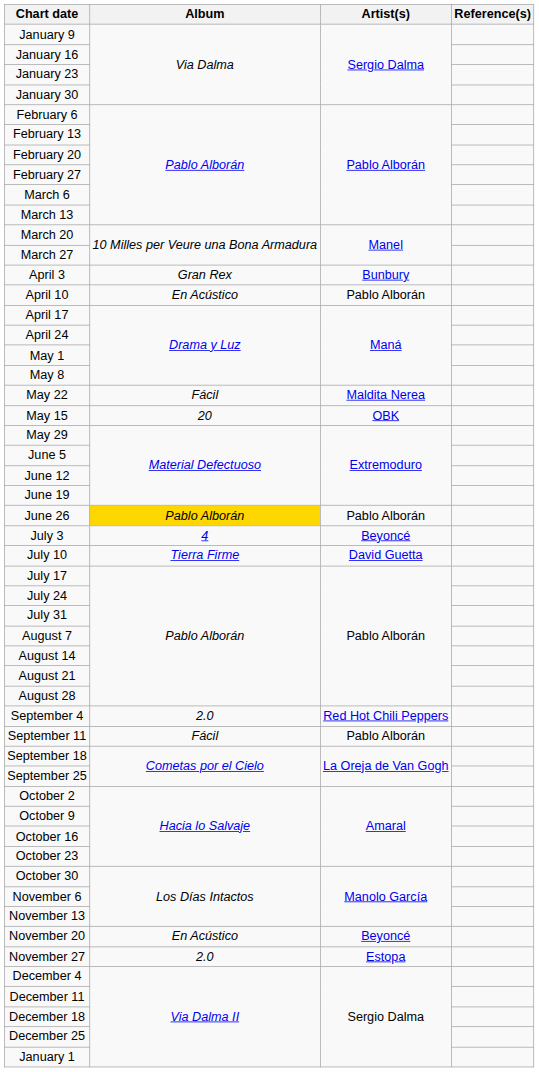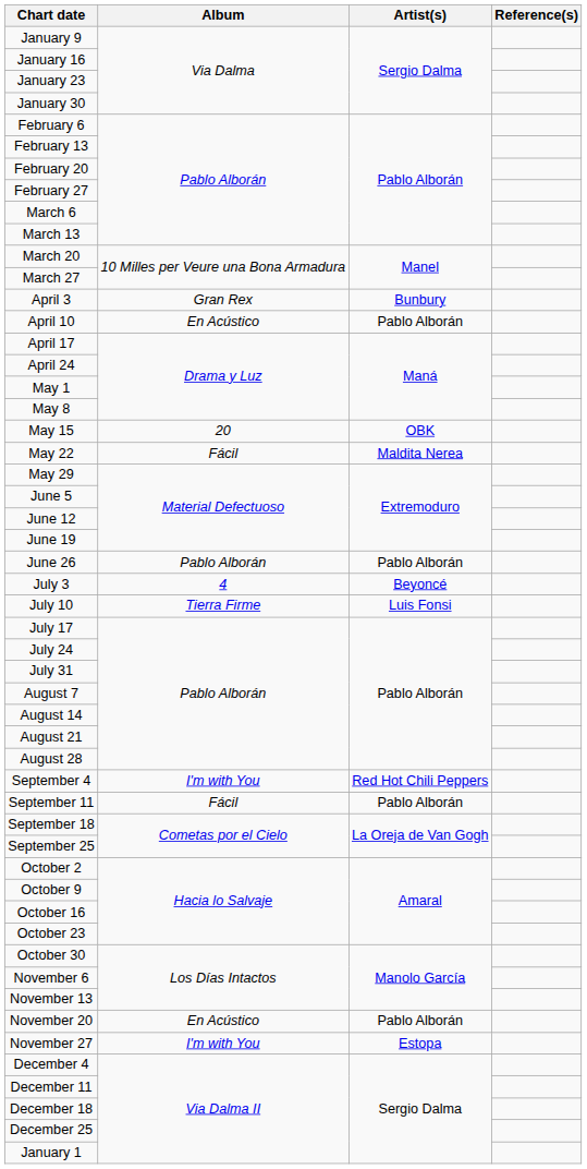rows swapped: May 15 <-> May 22
June 26 | Album: gold background -> no background
July 10 | Artist(s): David Guetta -> Luis Fonsi
September 4 | Album: 2.0 -> I'm with You
November 20 | Artist(s): Beyoncé -> Pablo Alborán
November 27 | Album: 2.0 -> I'm with You
